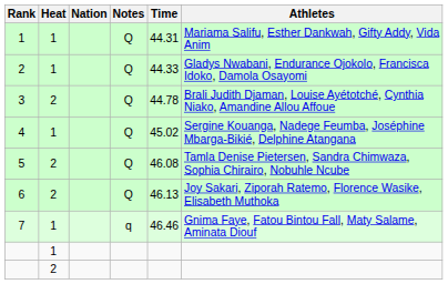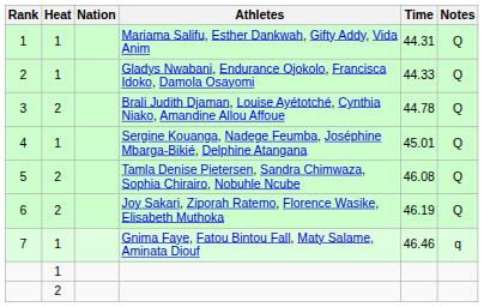columns swapped: Athletes <-> Notes
4 | Time: 45.02 -> 45.01
6 | Time: 46.13 -> 46.19
